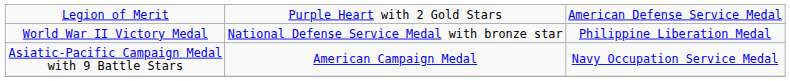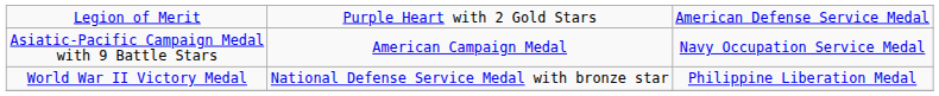rows swapped: Asiatic-Pacific Campaign Medal with 9 Battle Stars <-> World War II Victory Medal
